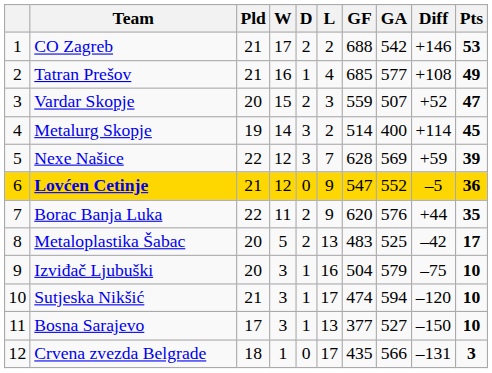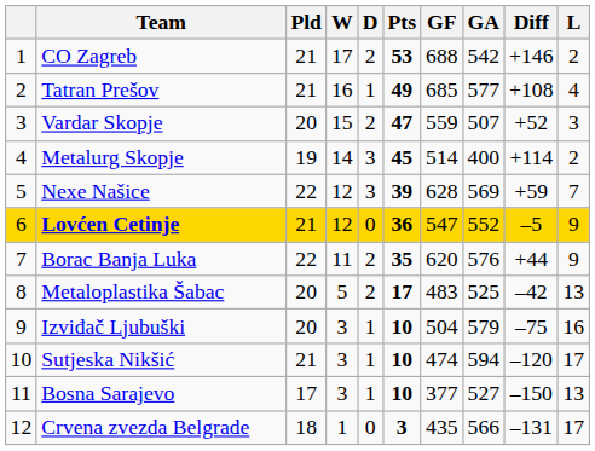columns swapped: L <-> Pts
